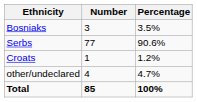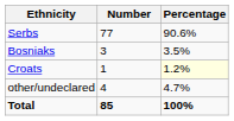rows swapped: Serbs <-> Bosniaks
Croats | Percentage: no background -> lightyellow background
